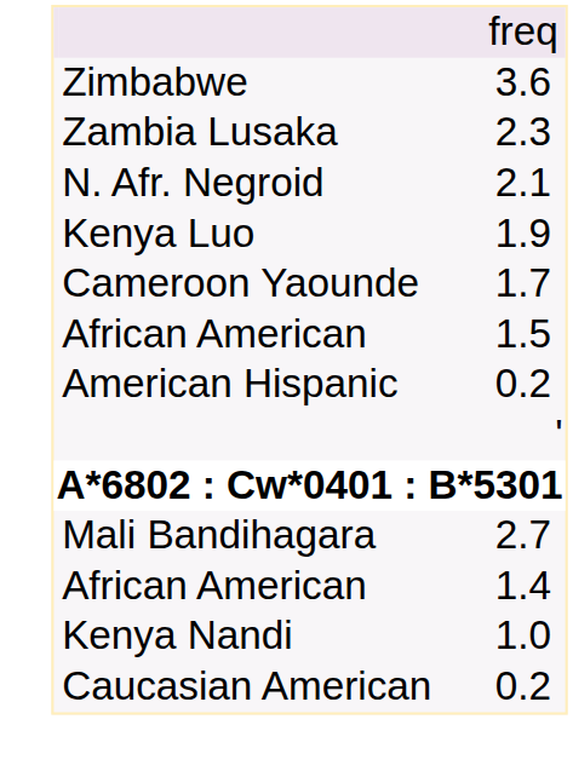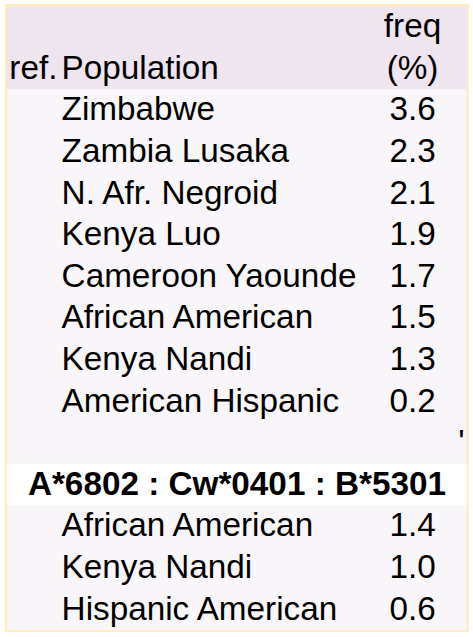+ row: ref. | Population | (%)
+ row: Kenya Nandi | 1.3
- row: Mali Bandihagara | 2.7
+ row: Hispanic American | 0.6
- row: Caucasian American | 0.2
